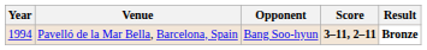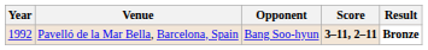Pavelló de la Mar Bella, Barcelona, Spain | Year: 1994 -> 1992
